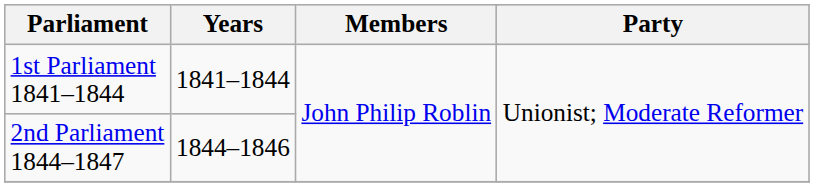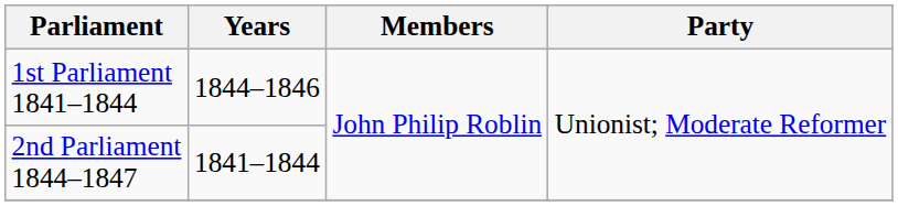1st Parliament 1841–1844 | Years: 1841–1844 -> 1844–1846
2nd Parliament 1844–1847 | Years: 1844–1846 -> 1841–1844
